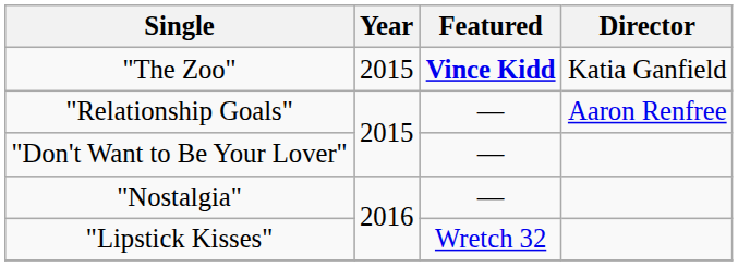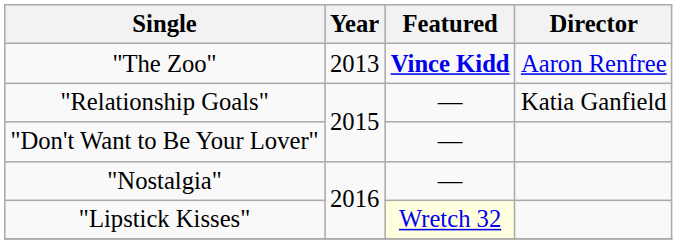"The Zoo" | Year: 2015 -> 2013
"The Zoo" | Director: Katia Ganfield -> Aaron Renfree
"Relationship Goals" | Director: Aaron Renfree -> Katia Ganfield
"Lipstick Kisses" | Featured: no background -> lightyellow background
